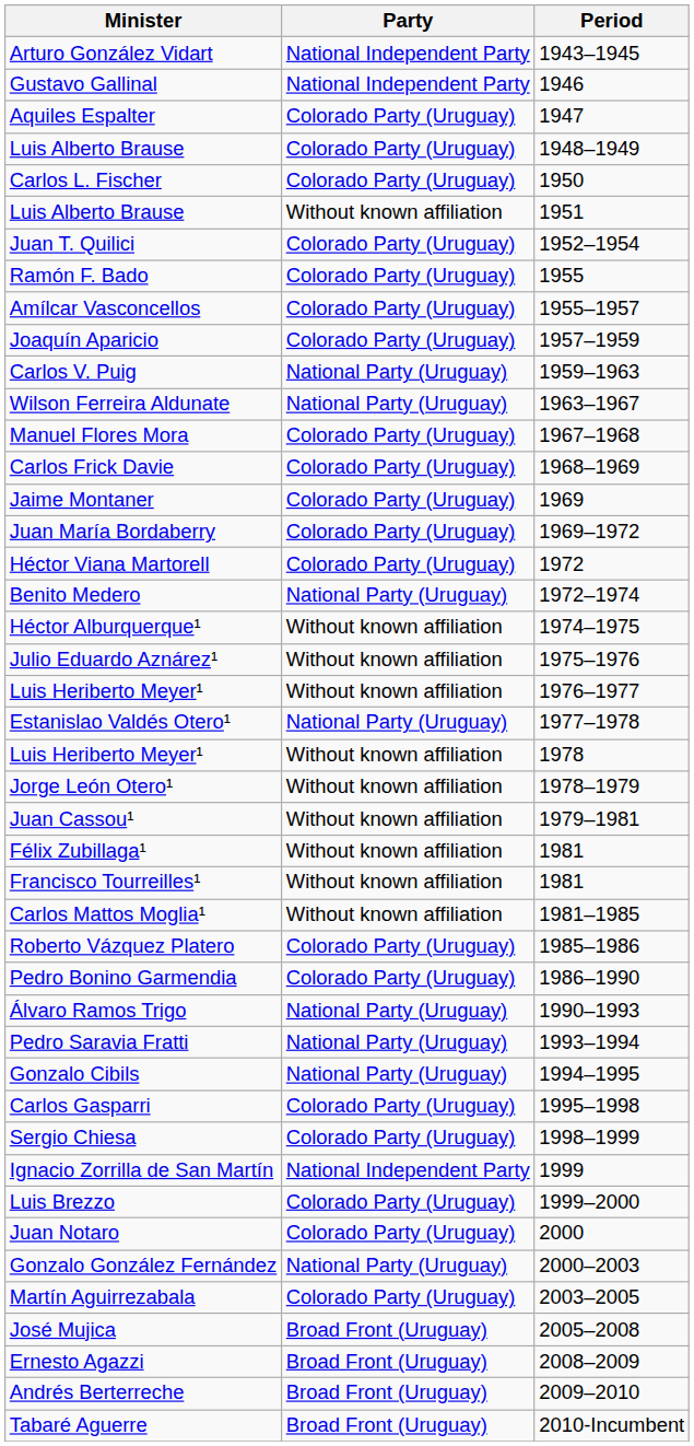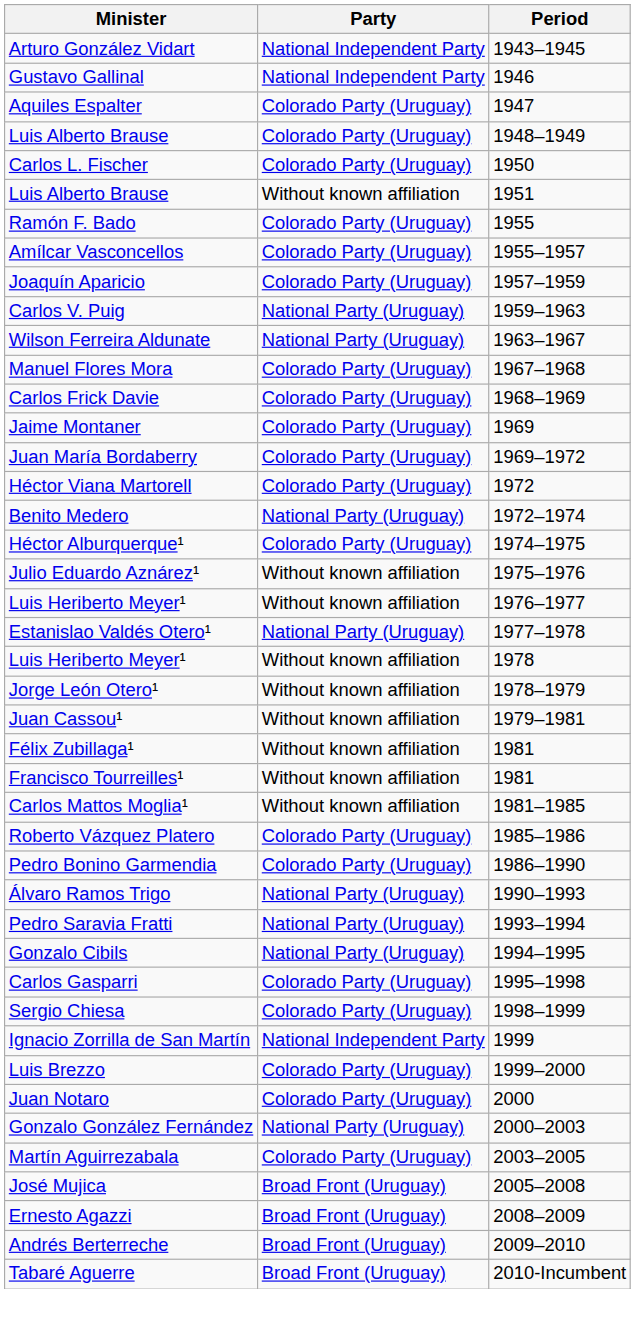- row: Juan T. Quilici | Colorado Party (Uruguay) | 1952–1954
Héctor Alburquerque¹ | Party: Without known affiliation -> Colorado Party (Uruguay)
